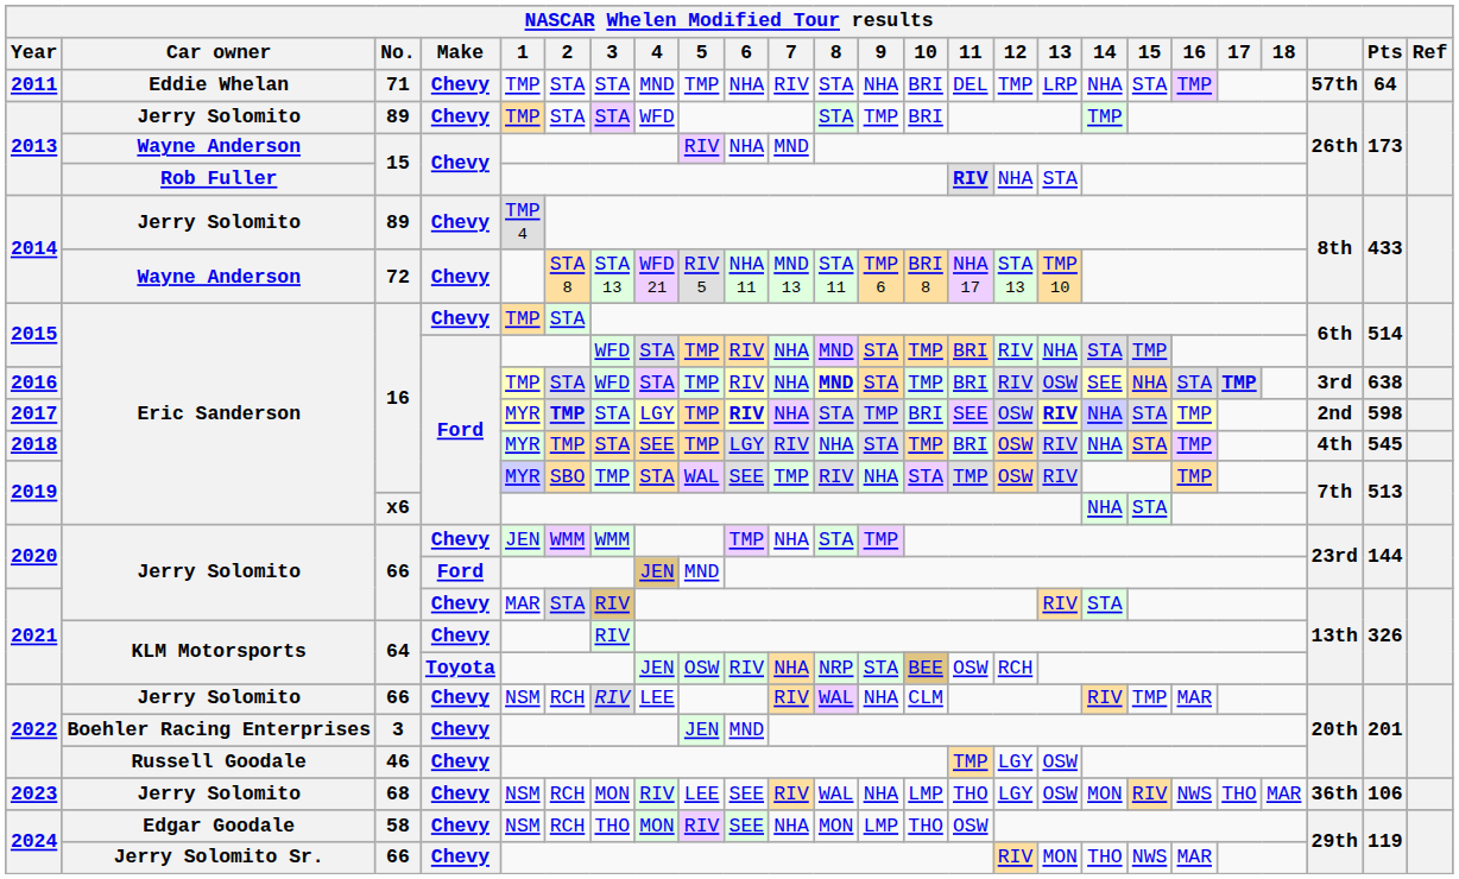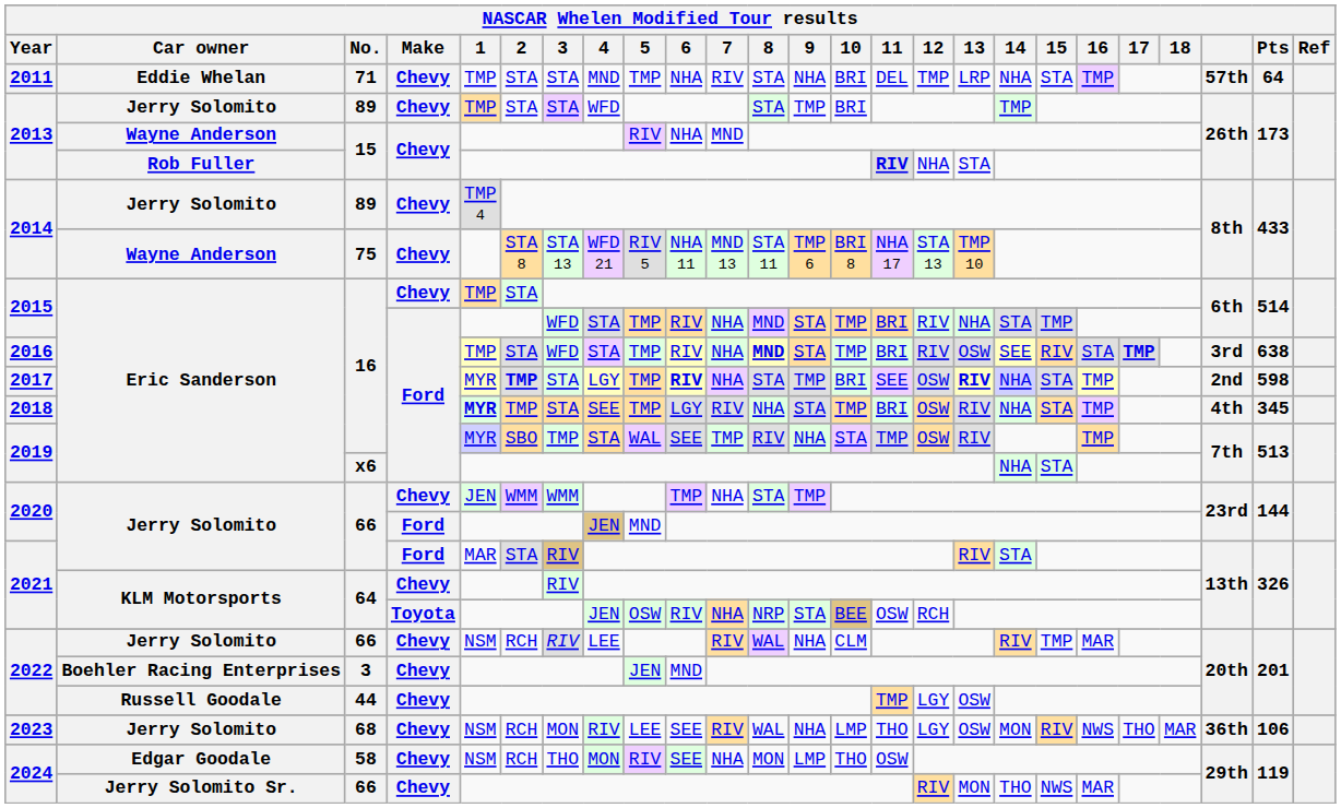2014 / Wayne Anderson | No.: 72 -> 75
2016 | 15: NHA -> RIV
2018 | 1: normal -> bold
2018 | Pts: 545 -> 345
2021 / Jerry Solomito | Make: Chevy -> Ford
2022 / Russell Goodale | No.: 46 -> 44
